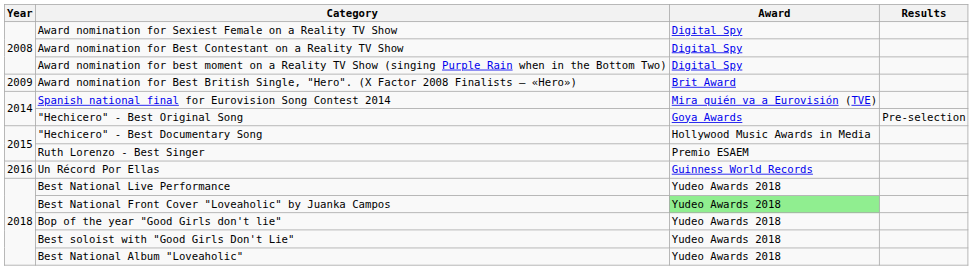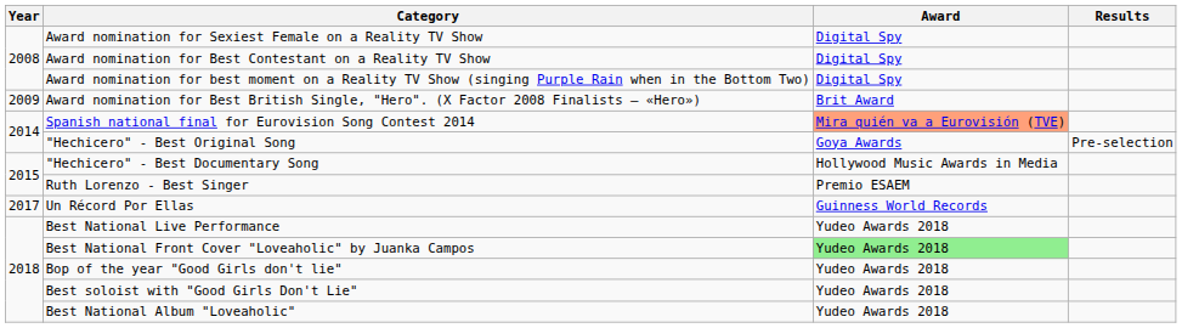Spanish national final for Eurovision Song Contest 2014 | Award: no background -> lightsalmon background
Un Récord Por Ellas | Year: 2016 -> 2017
